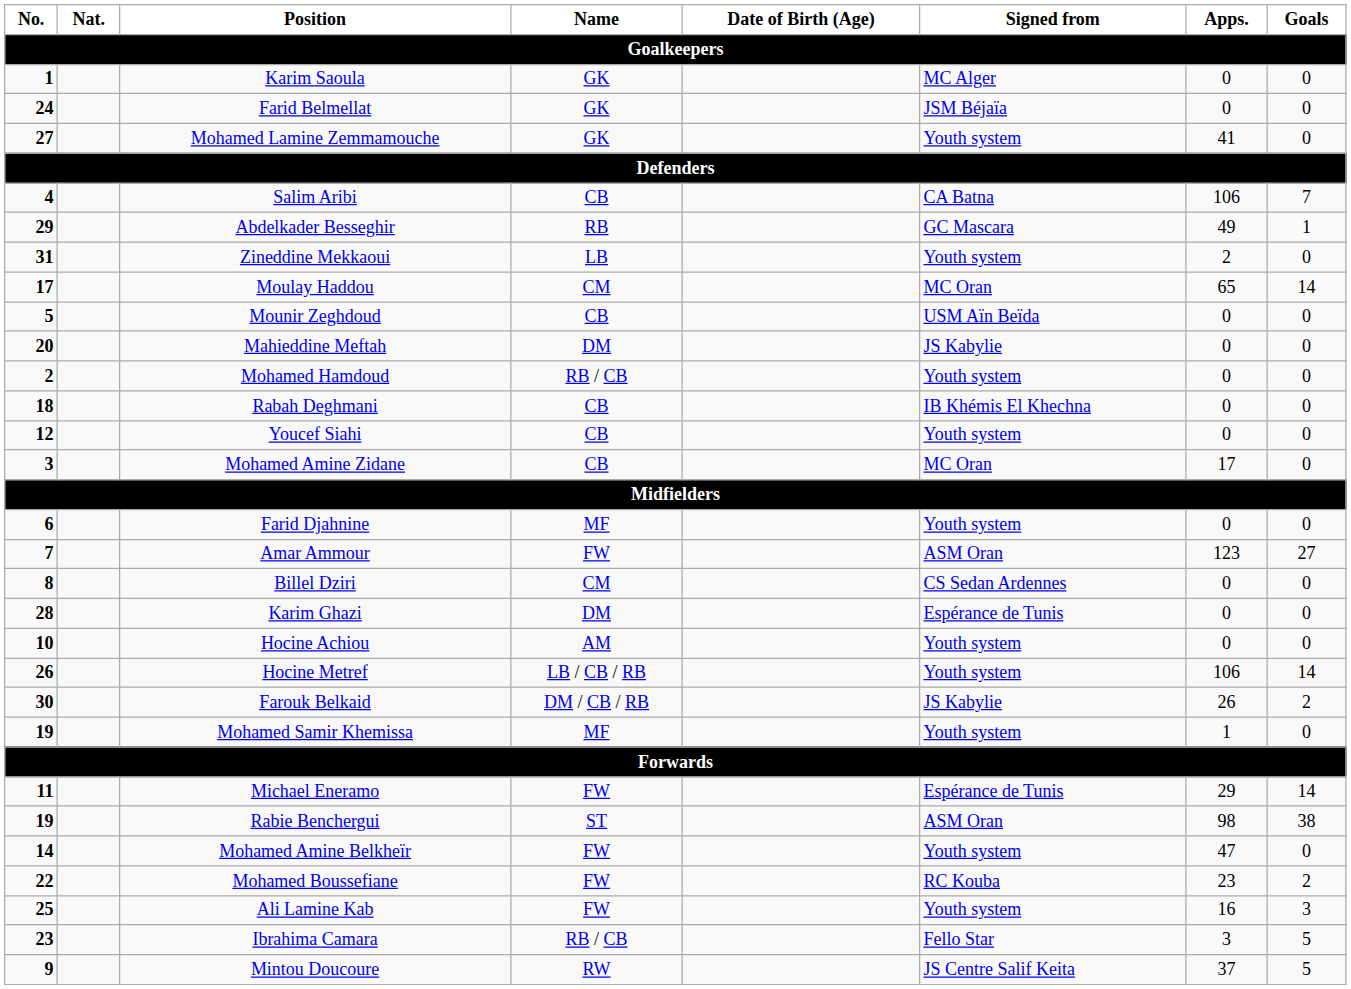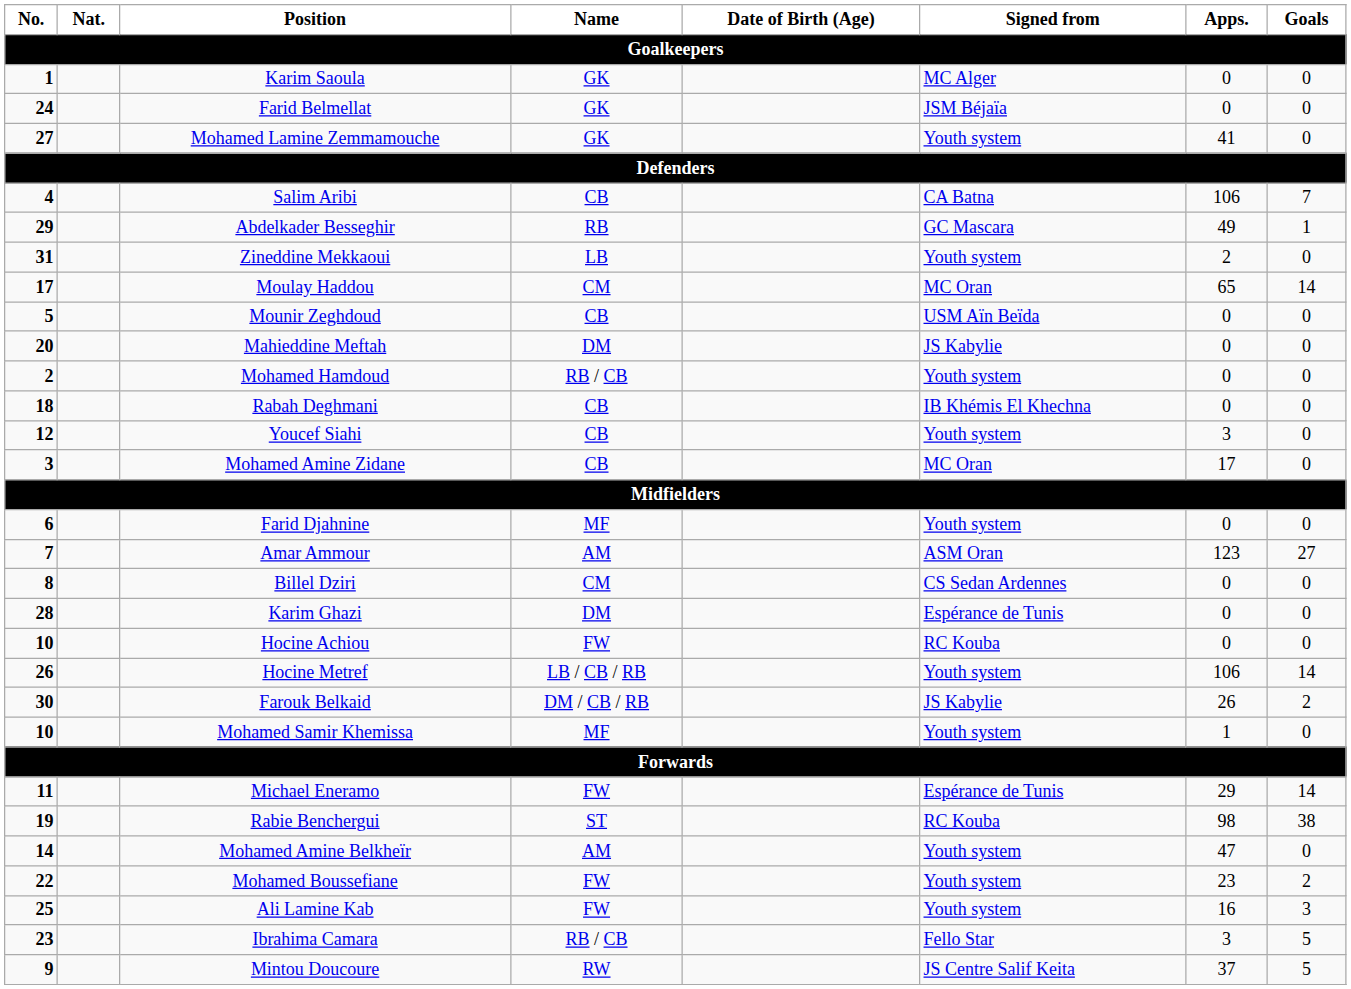Youcef Siahi | Apps.: 0 -> 3
Amar Ammour | Name: FW -> AM
Hocine Achiou | Name: AM -> FW
Hocine Achiou | Signed from: Youth system -> RC Kouba
Mohamed Samir Khemissa | No.: 19 -> 10
Rabie Benchergui | Signed from: ASM Oran -> RC Kouba
Mohamed Amine Belkheïr | Name: FW -> AM
Mohamed Boussefiane | Signed from: RC Kouba -> Youth system
